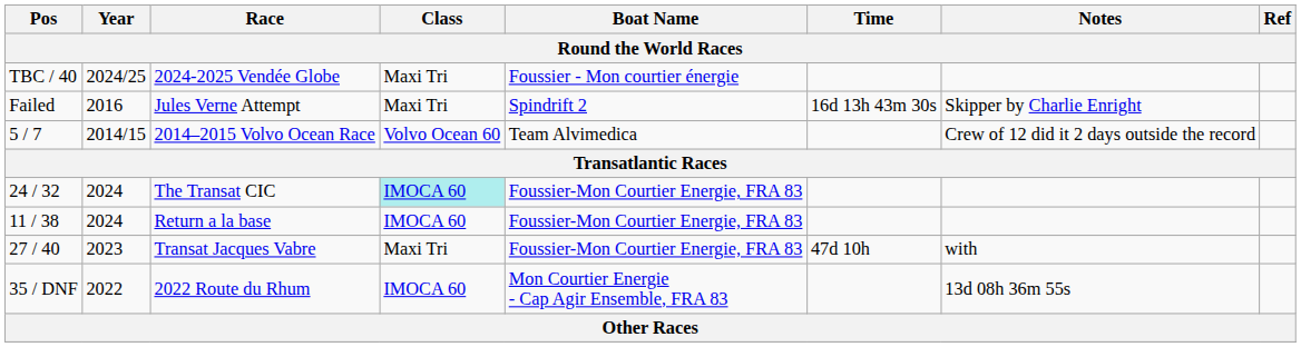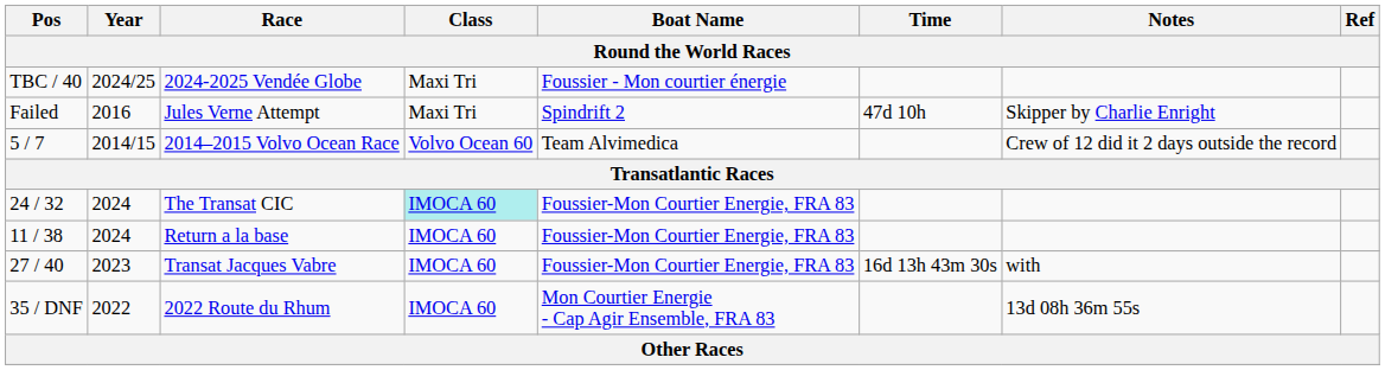Jules Verne Attempt | Time: 16d 13h 43m 30s -> 47d 10h
Transat Jacques Vabre | Class: Maxi Tri -> IMOCA 60
Transat Jacques Vabre | Time: 47d 10h -> 16d 13h 43m 30s
